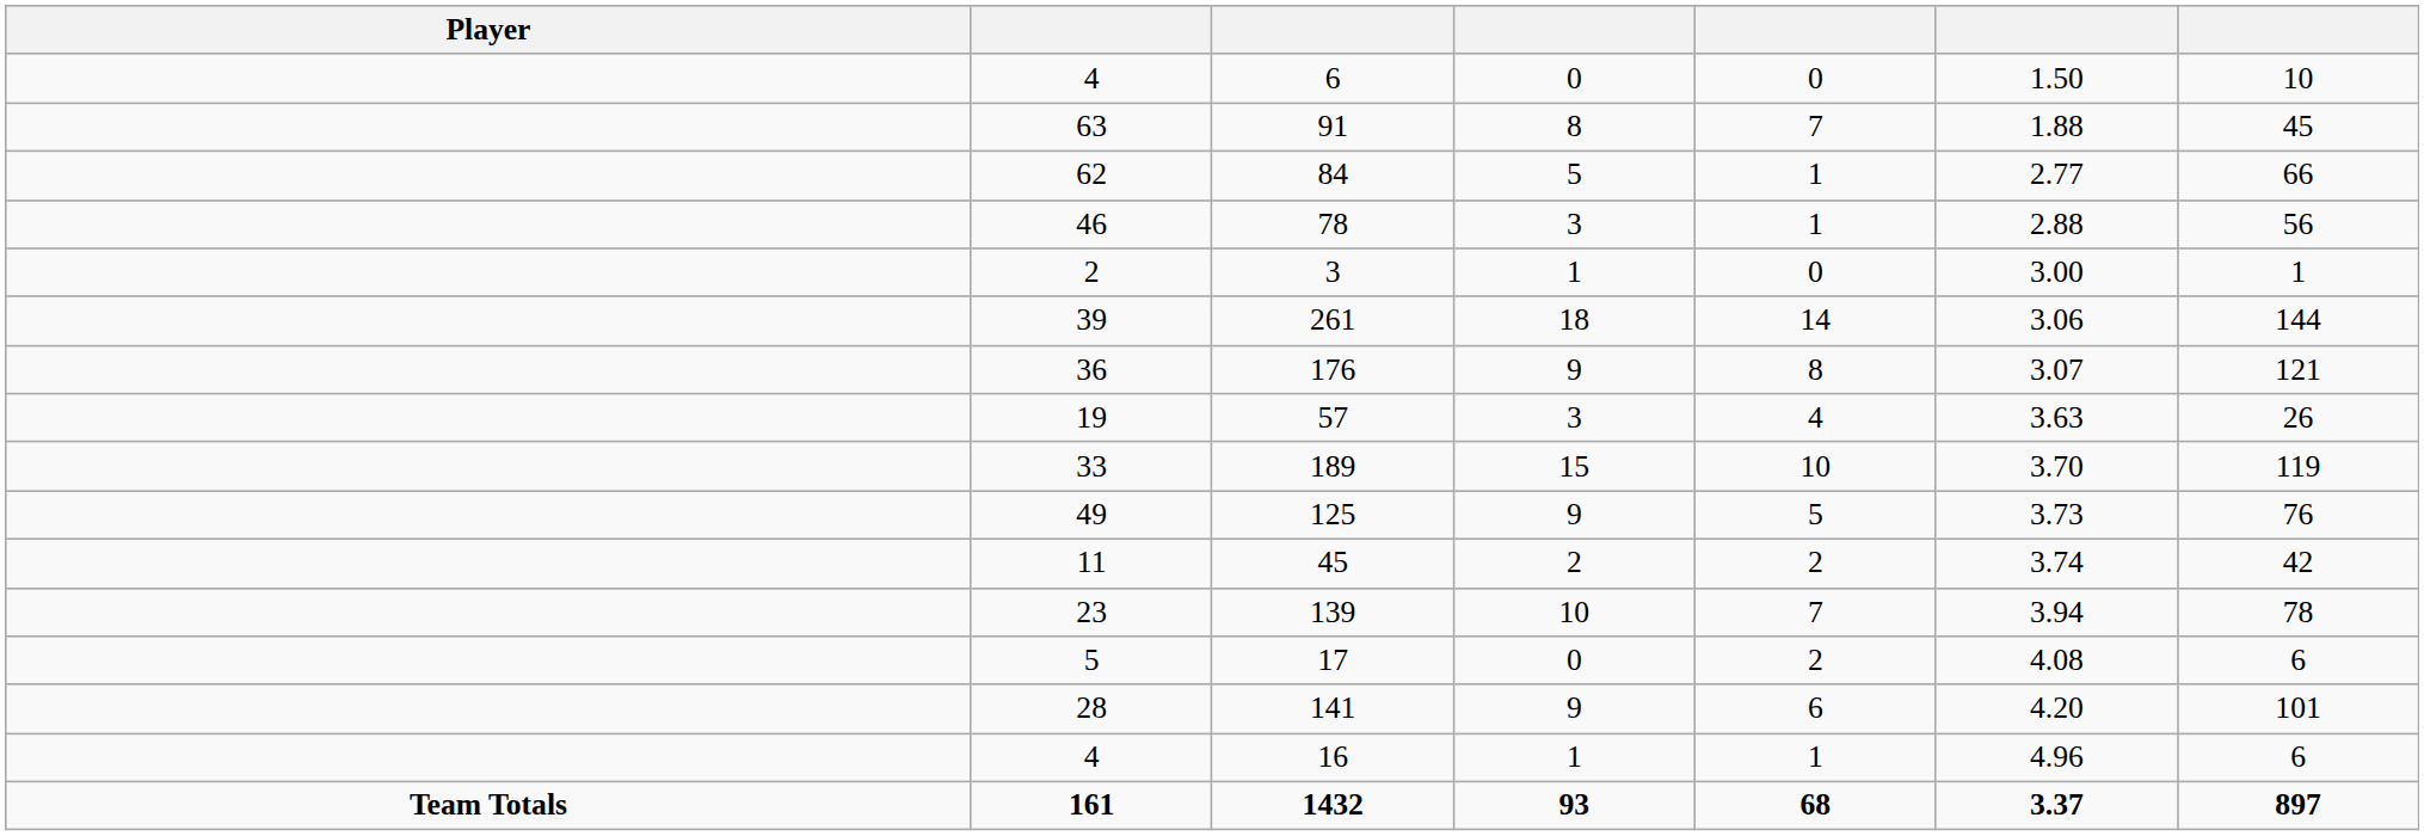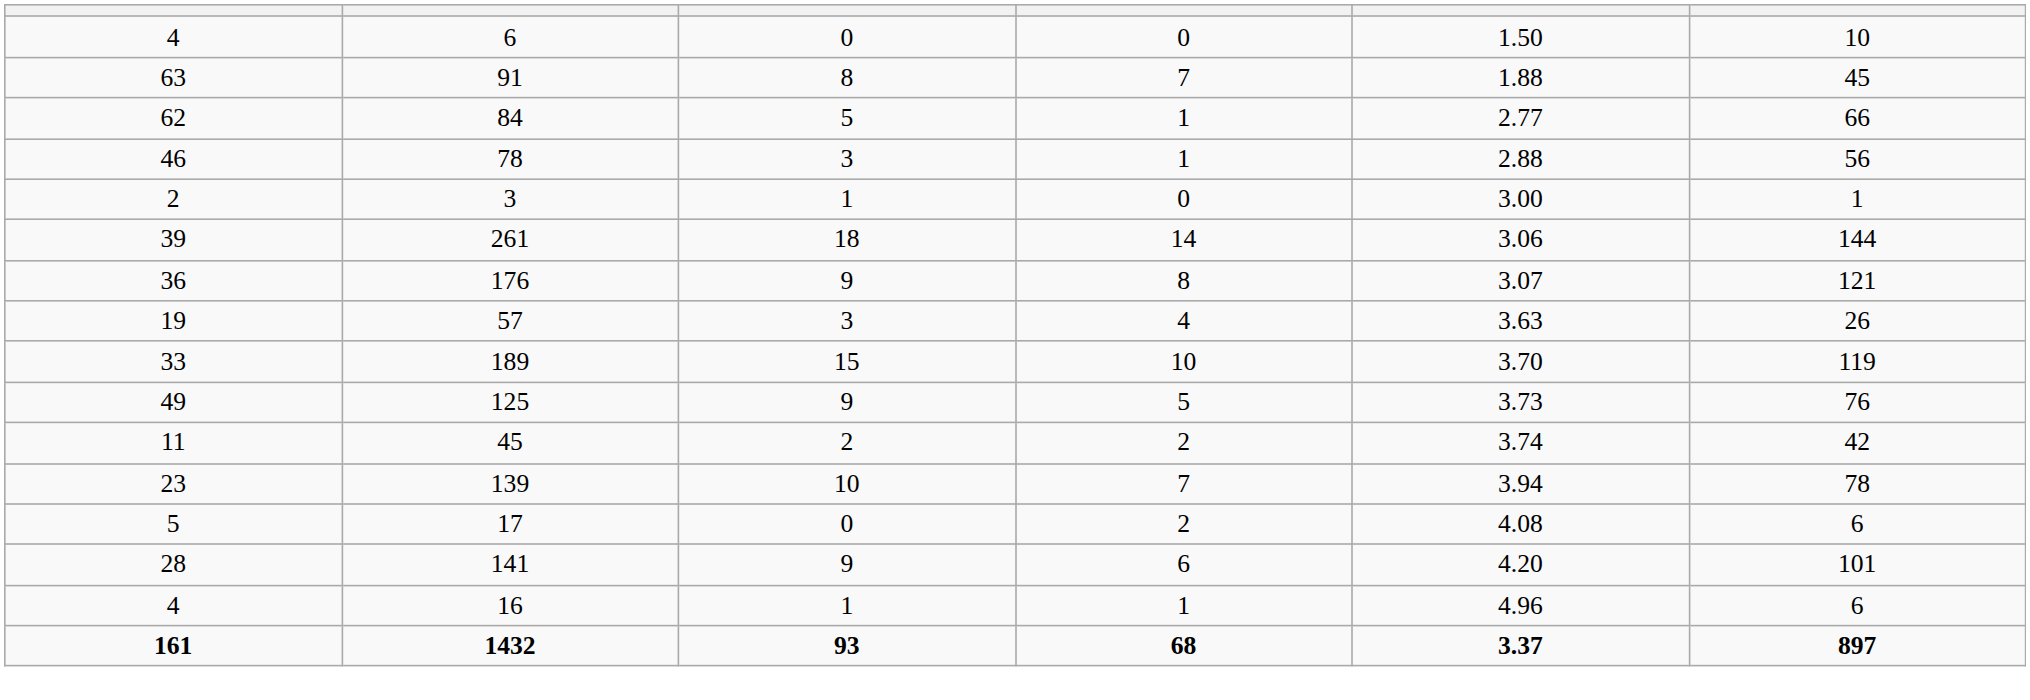- column: Player | Team Totals
